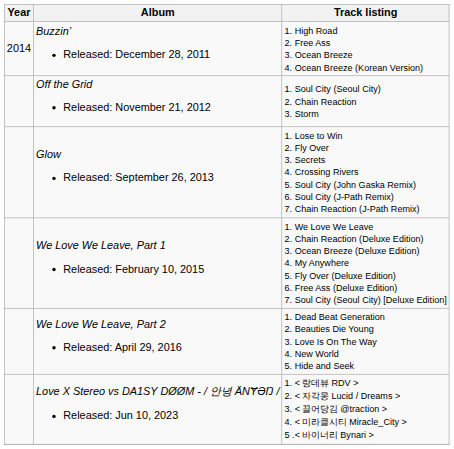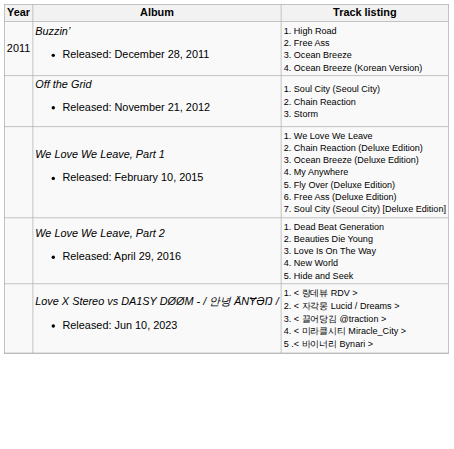Buzzin’ Released: December 28, 2011 | Year: 2014 -> 2011
- row: Glow Released: September 26, 2013 | 1. Lose to Win 2. Fly Over 3. Secrets 4. Crossing Rivers 5. Soul City (John Gaska Remix) 6. Soul City (J-Path Remix) 7. Chain Reaction (J-Path Remix)
